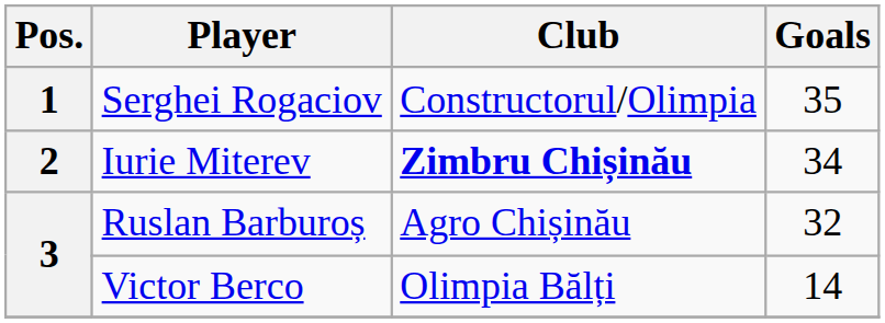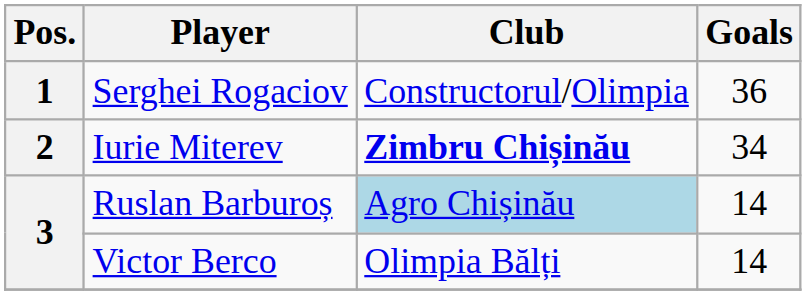Serghei Rogaciov | Goals: 35 -> 36
Ruslan Barburoș | Club: no background -> lightblue background
Ruslan Barburoș | Goals: 32 -> 14
